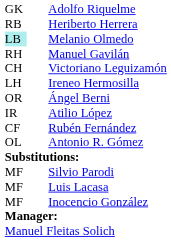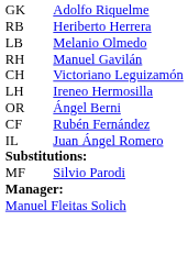Melanio Olmedo | column 1: paleturquoise background -> no background
- row: IR | Atilio López
+ row: IL | Juan Ángel Romero
- row: OL | Antonio R. Gómez
- row: MF | Luis Lacasa
- row: MF | Inocencio González
